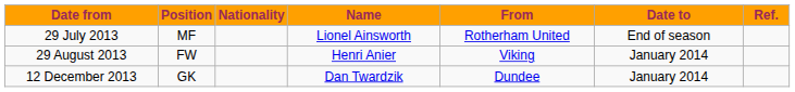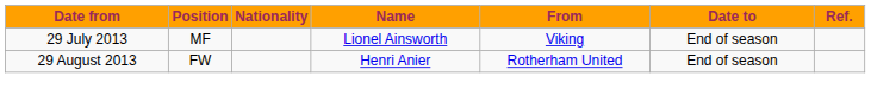29 July 2013 | From: Rotherham United -> Viking
29 August 2013 | From: Viking -> Rotherham United
29 August 2013 | Date to: January 2014 -> End of season
- row: 12 December 2013 | GK | Dan Twardzik | Dundee | January 2014
